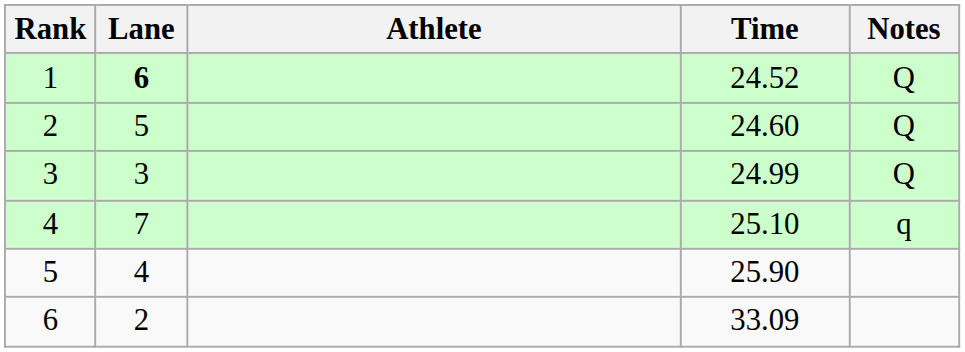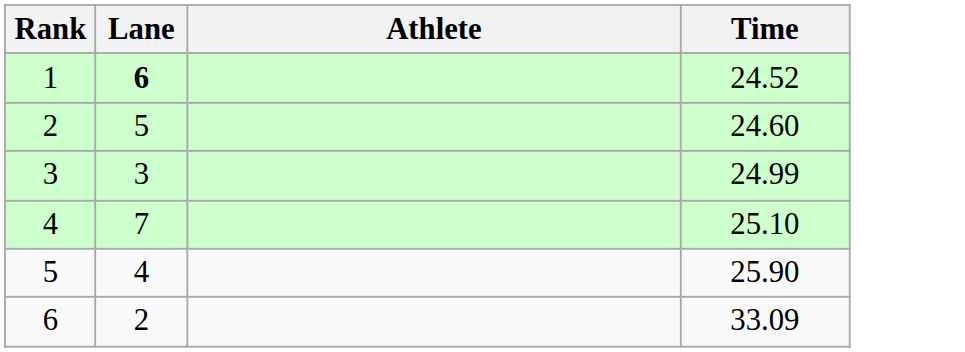- column: Notes | Q | Q | Q | q
